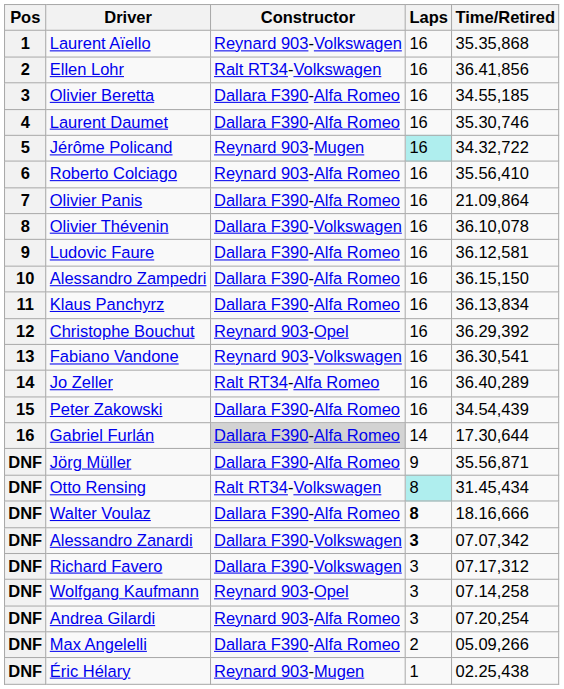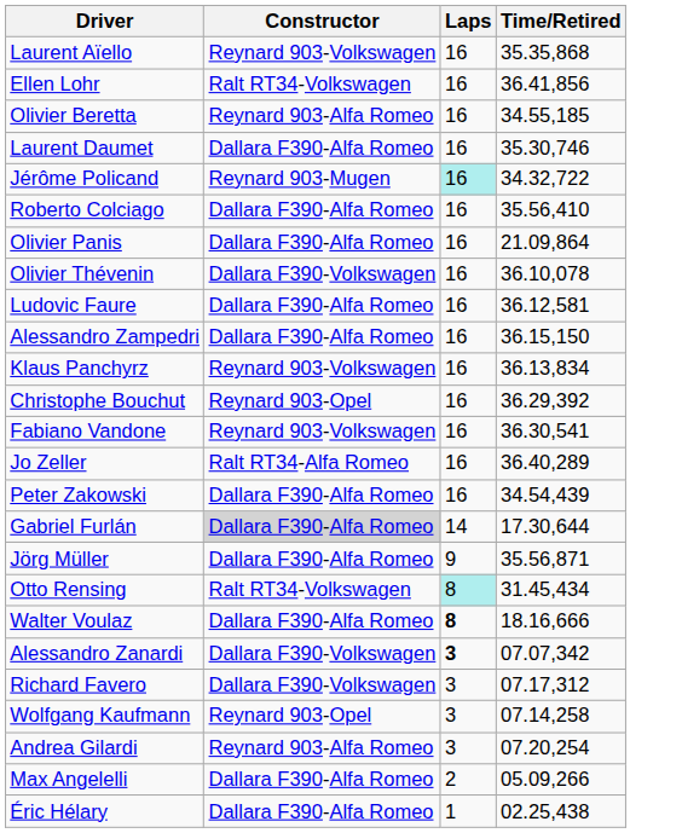- column: Pos | 1 | 2 | 3 | 4 | 5 | 6 | 7 | 8 | 9 | 10 | 11 | 12 | 13 | 14 | 15 | 16 | DNF | DNF | DNF | DNF | DNF | DNF | DNF | DNF | DNF
Olivier Beretta | Constructor: Dallara F390-Alfa Romeo -> Reynard 903-Alfa Romeo
Roberto Colciago | Constructor: Reynard 903-Alfa Romeo -> Dallara F390-Alfa Romeo
Klaus Panchyrz | Constructor: Dallara F390-Alfa Romeo -> Reynard 903-Volkswagen
Éric Hélary | Constructor: Reynard 903-Mugen -> Dallara F390-Alfa Romeo
